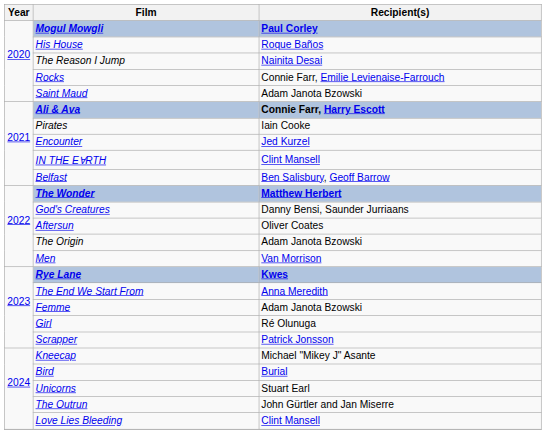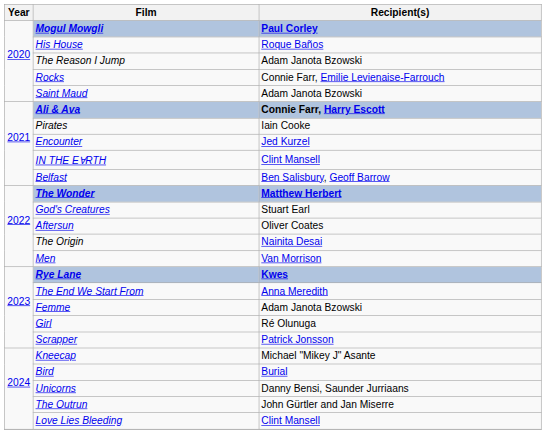The Reason I Jump | Recipient(s): Nainita Desai -> Adam Janota Bzowski
God's Creatures | Recipient(s): Danny Bensi, Saunder Jurriaans -> Stuart Earl
The Origin | Recipient(s): Adam Janota Bzowski -> Nainita Desai
Unicorns | Recipient(s): Stuart Earl -> Danny Bensi, Saunder Jurriaans
